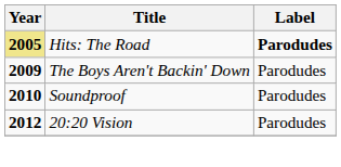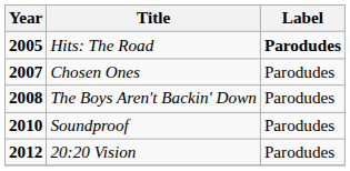Hits: The Road | Year: khaki background -> no background
+ row: 2007 | Chosen Ones | Parodudes
The Boys Aren't Backin' Down | Year: 2009 -> 2008
